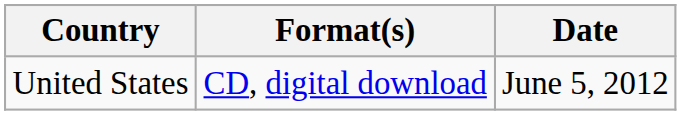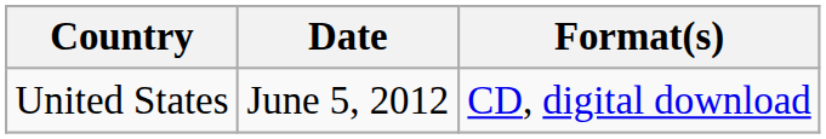columns swapped: Date <-> Format(s)
